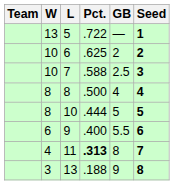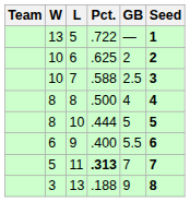11 | W: 4 -> 5
11 | GB: 8 -> 7
